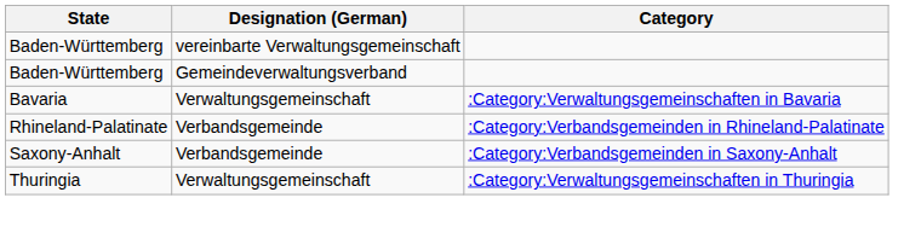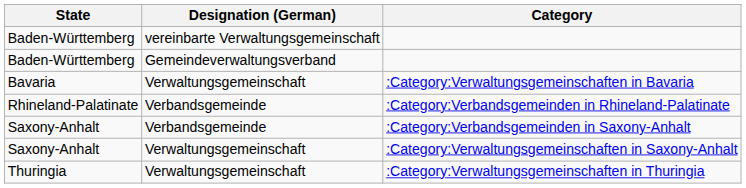+ row: Saxony-Anhalt | Verwaltungsgemeinschaft | :Category:Verwaltungsgemeinschaften in Saxony-Anhalt
